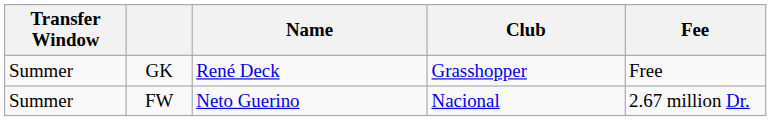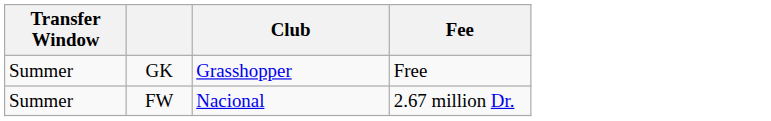- column: Name | René Deck | Neto Guerino
